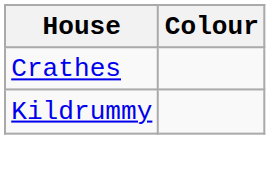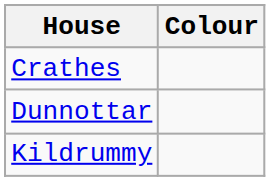+ row: Dunnottar
